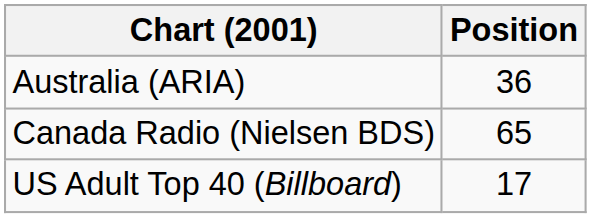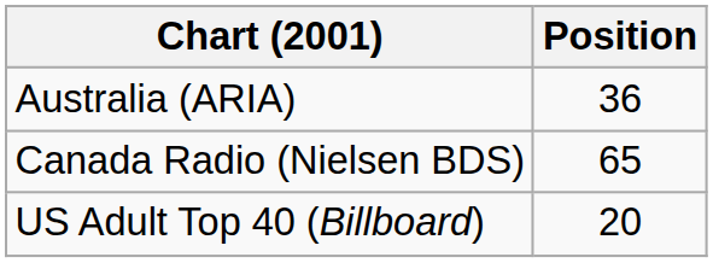US Adult Top 40 (Billboard) | Position: 17 -> 20
